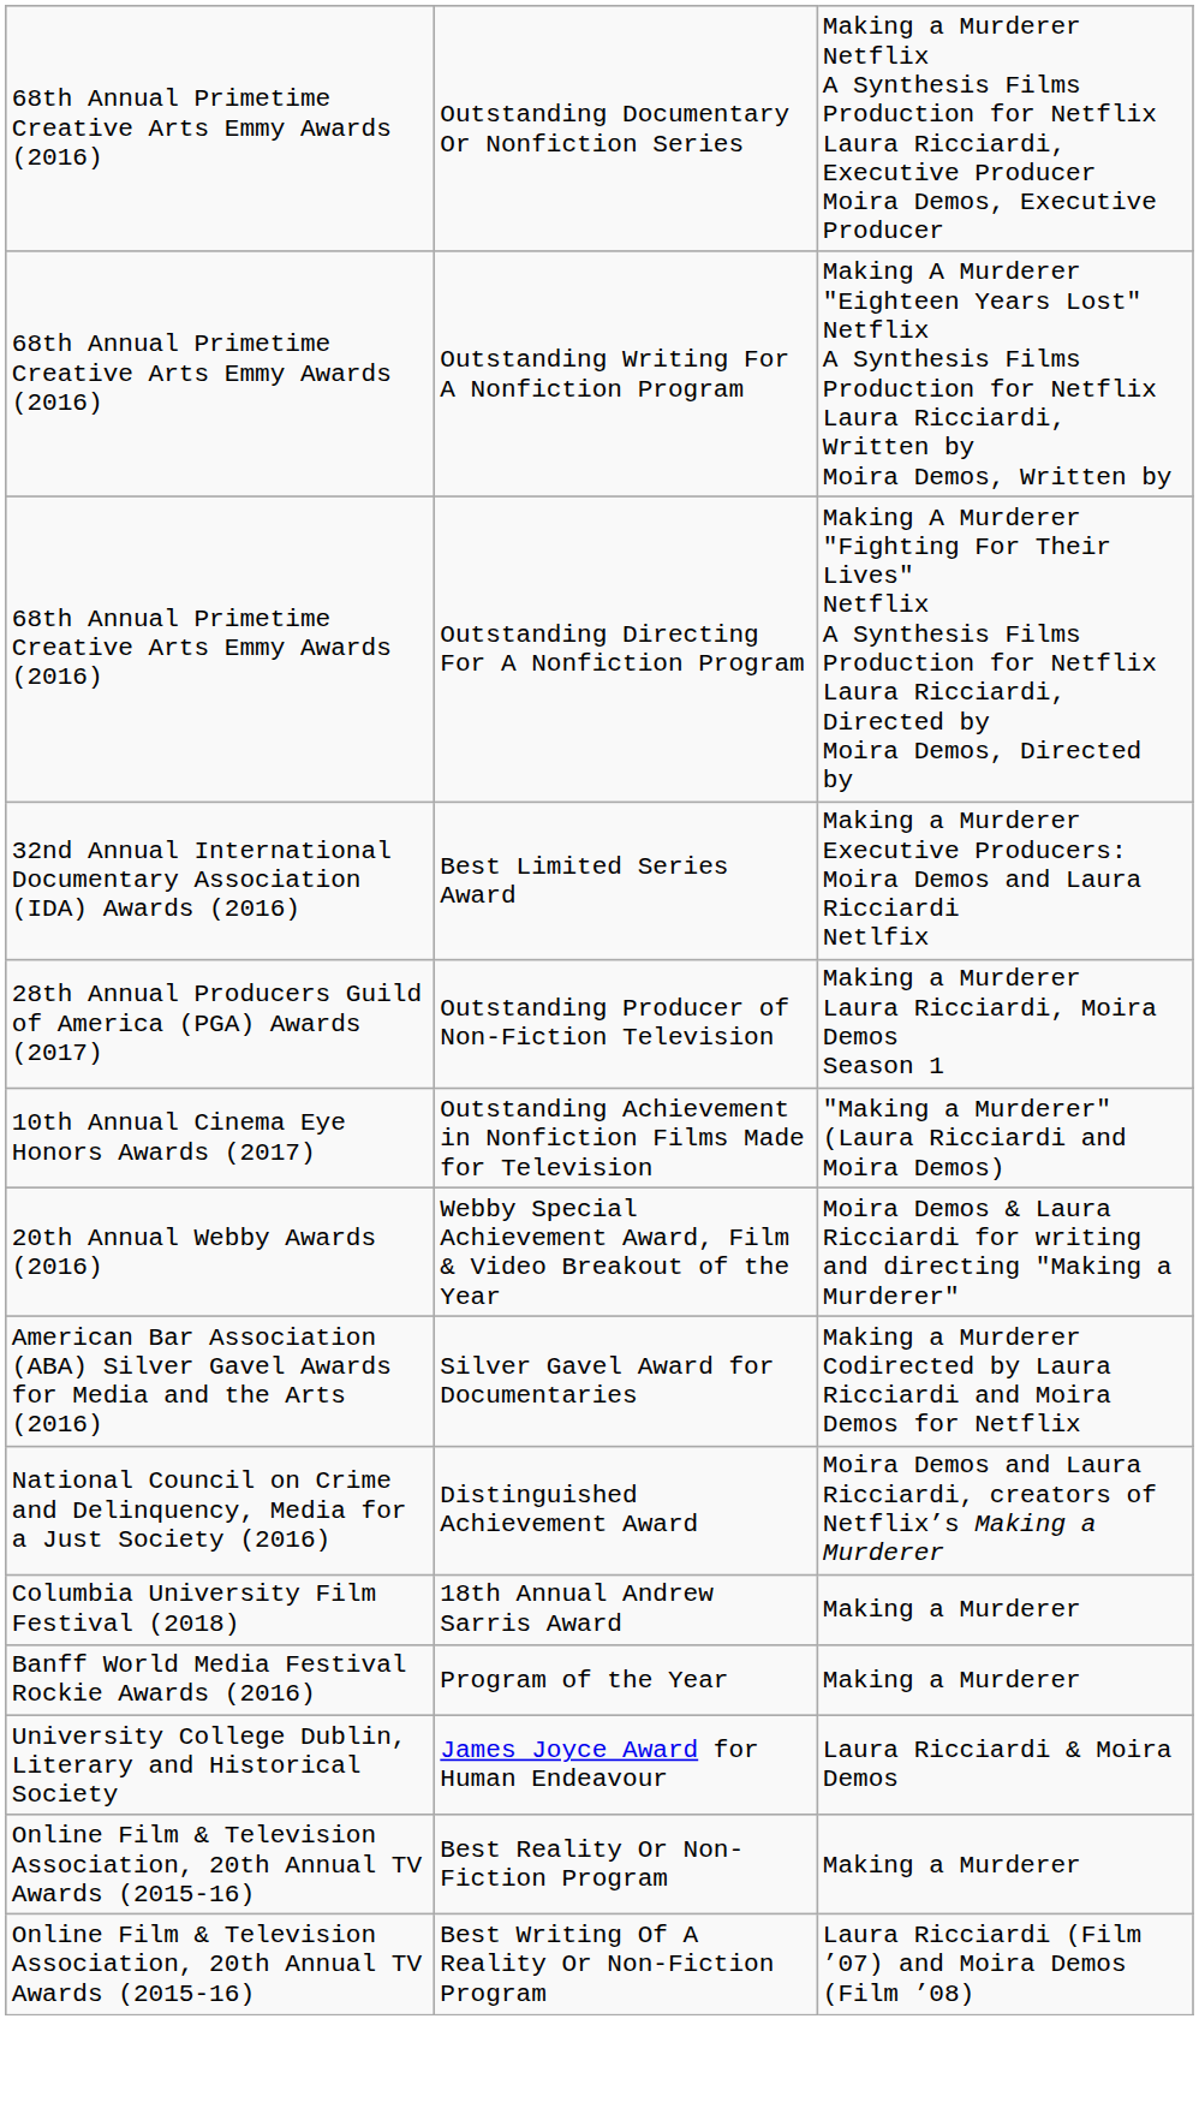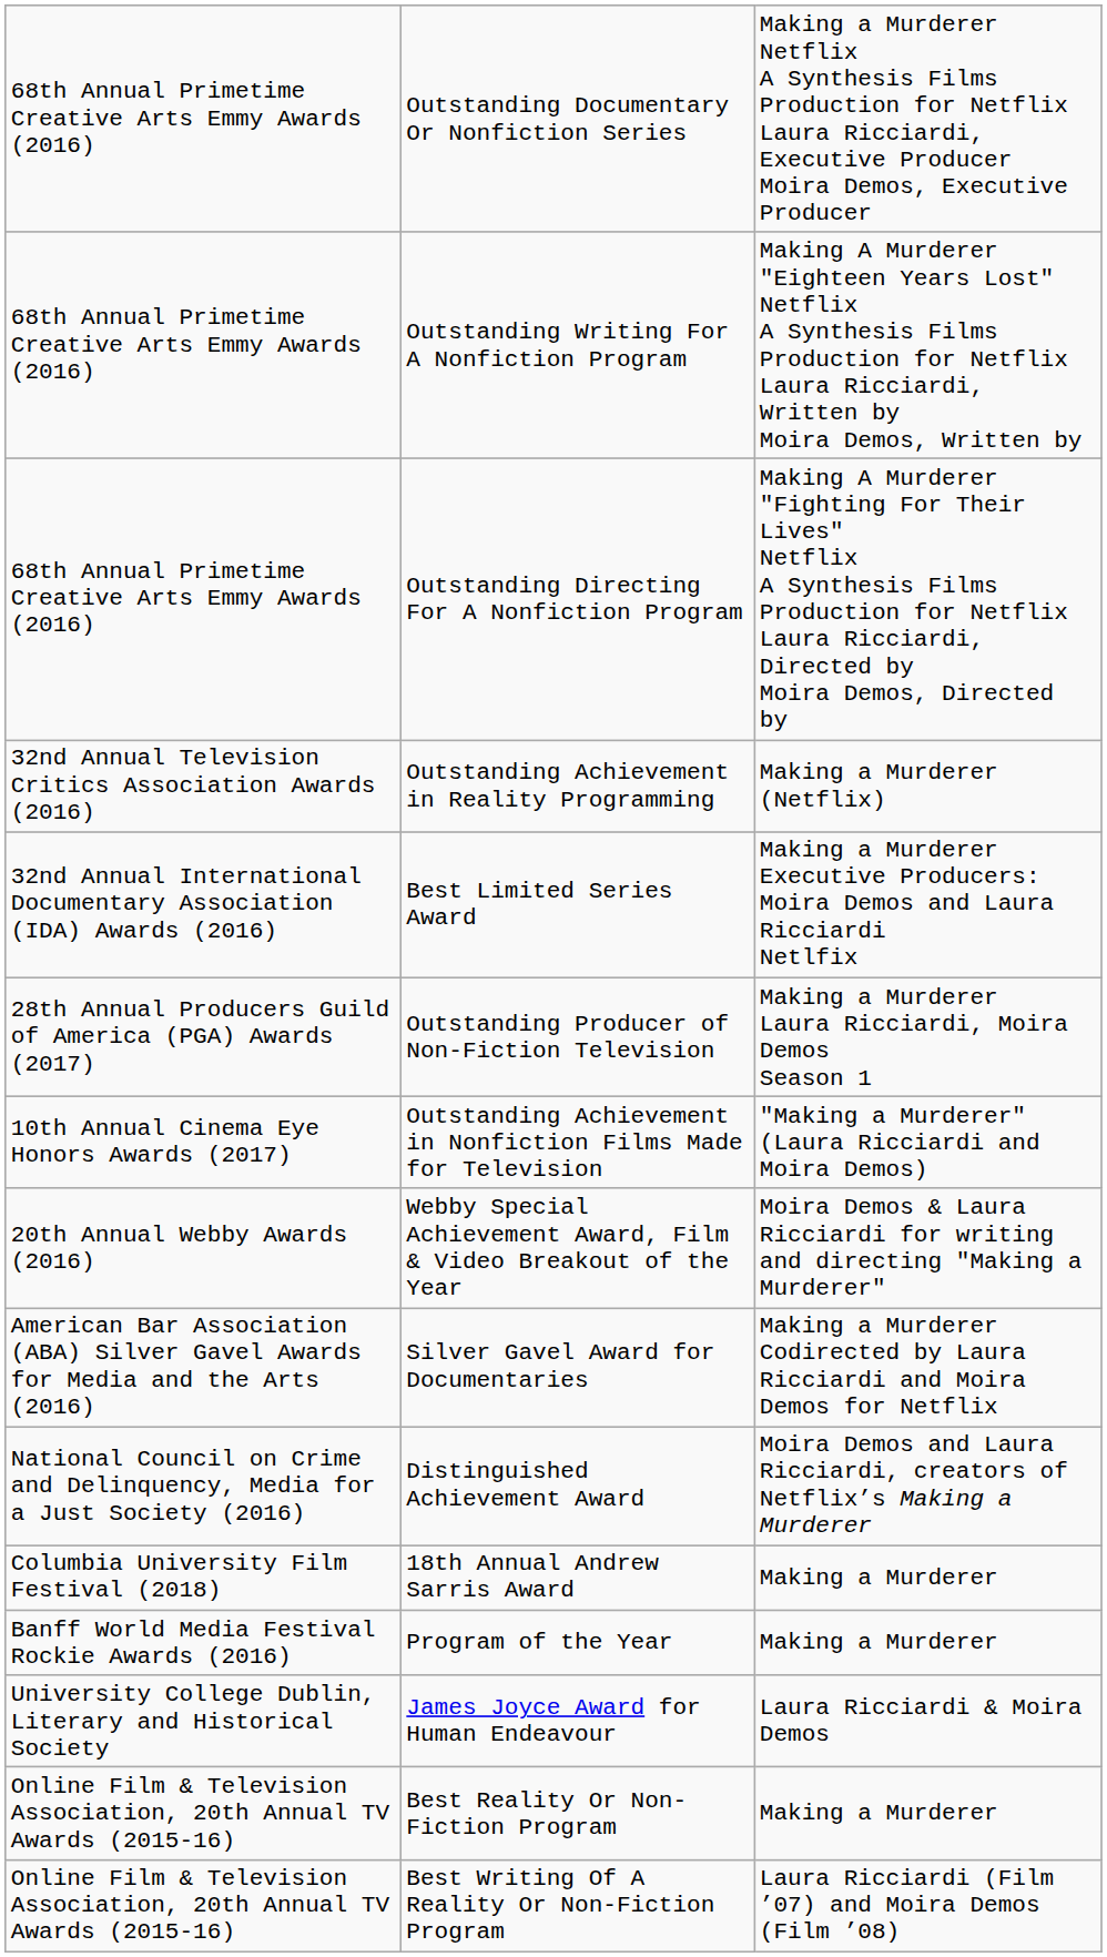+ row: 32nd Annual Television Critics Association Awards (2016) | Outstanding Achievement in Reality Programming | Making a Murderer (Netflix)
